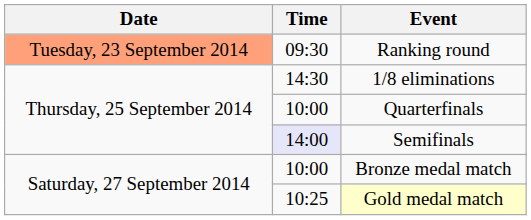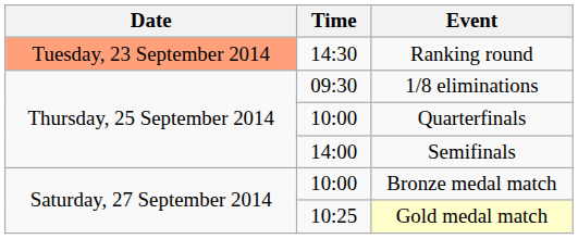Ranking round | Time: 09:30 -> 14:30
1/8 eliminations | Time: 14:30 -> 09:30
Semifinals | Time: lavender background -> no background
